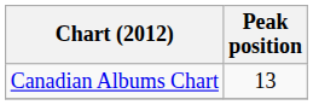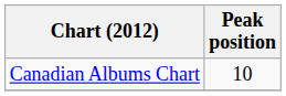Canadian Albums Chart | Peak position: 13 -> 10
